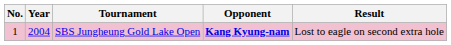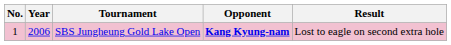SBS Jungheung Gold Lake Open | Year: 2004 -> 2006
